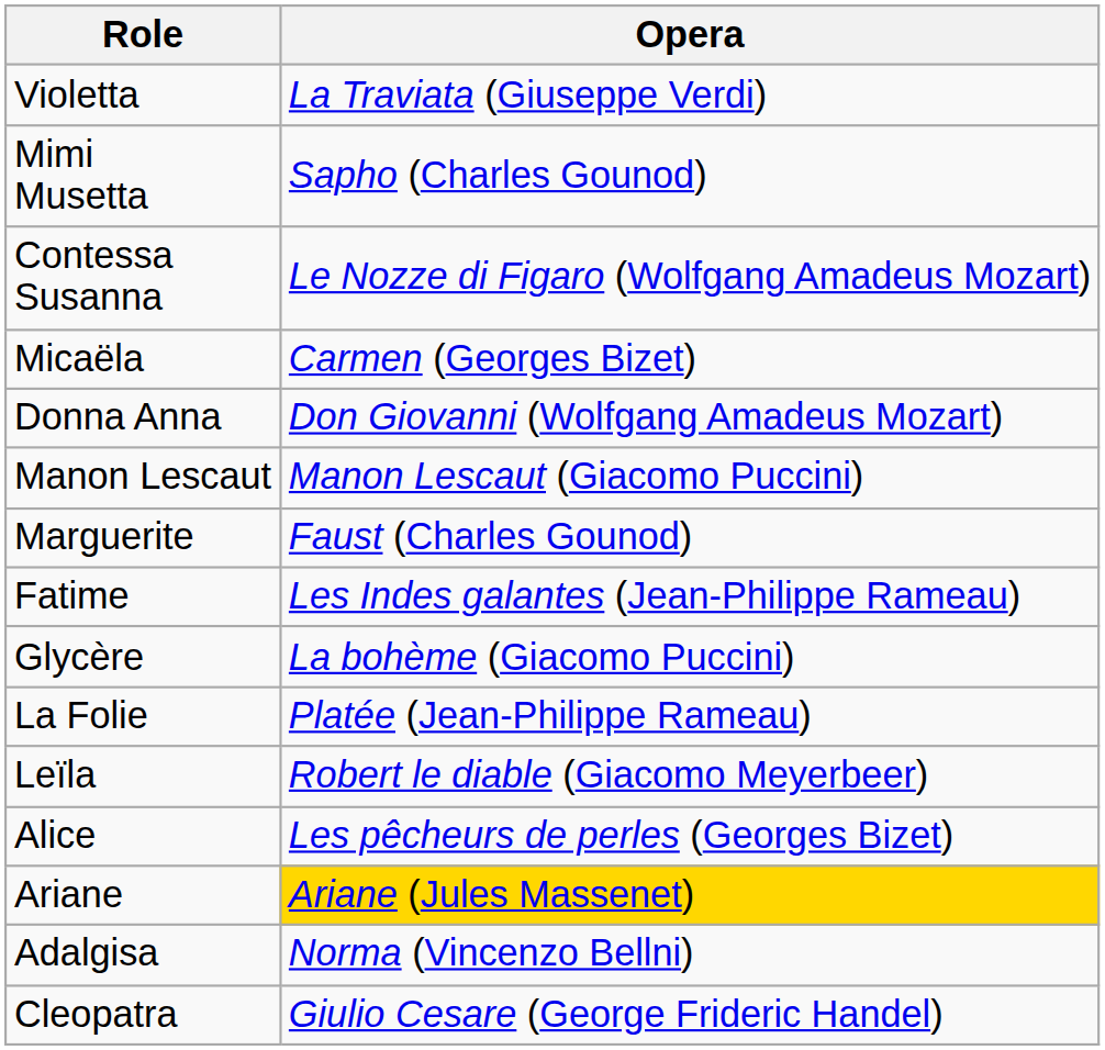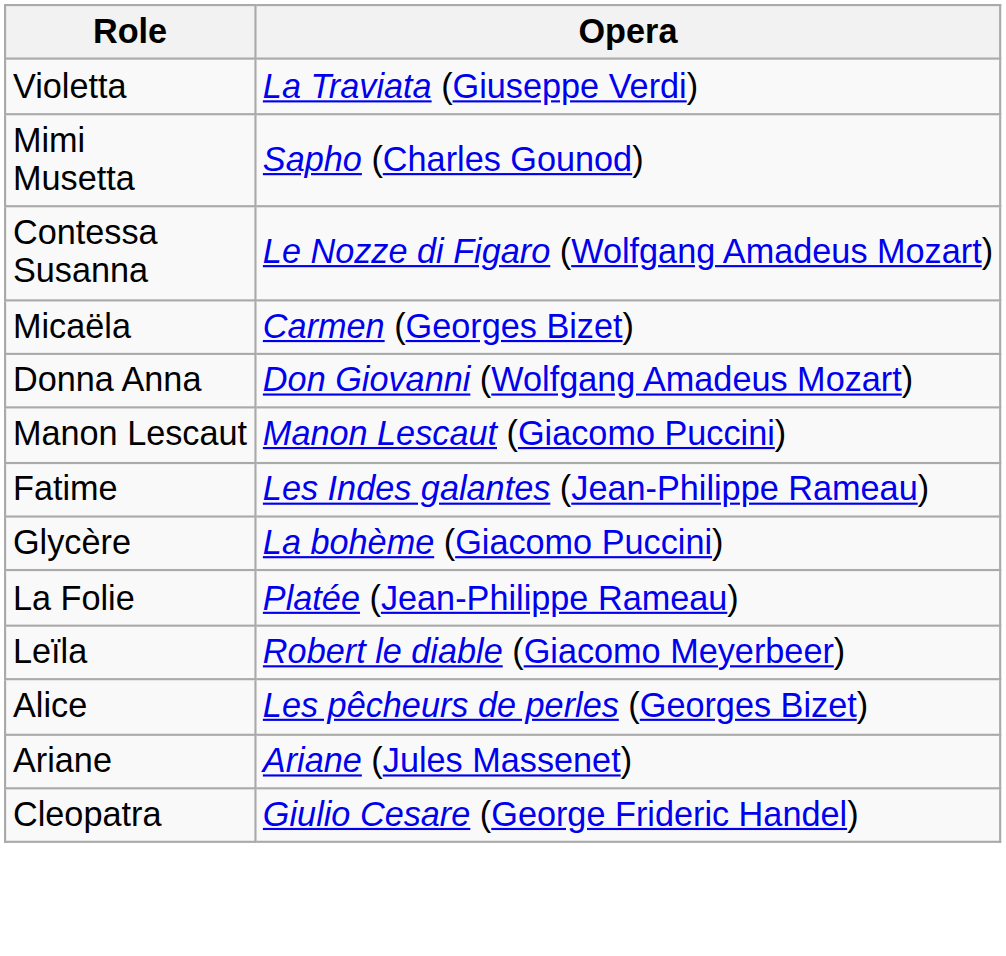- row: Marguerite | Faust (Charles Gounod)
Ariane | Opera: gold background -> no background
- row: Adalgisa | Norma (Vincenzo Bellni)
